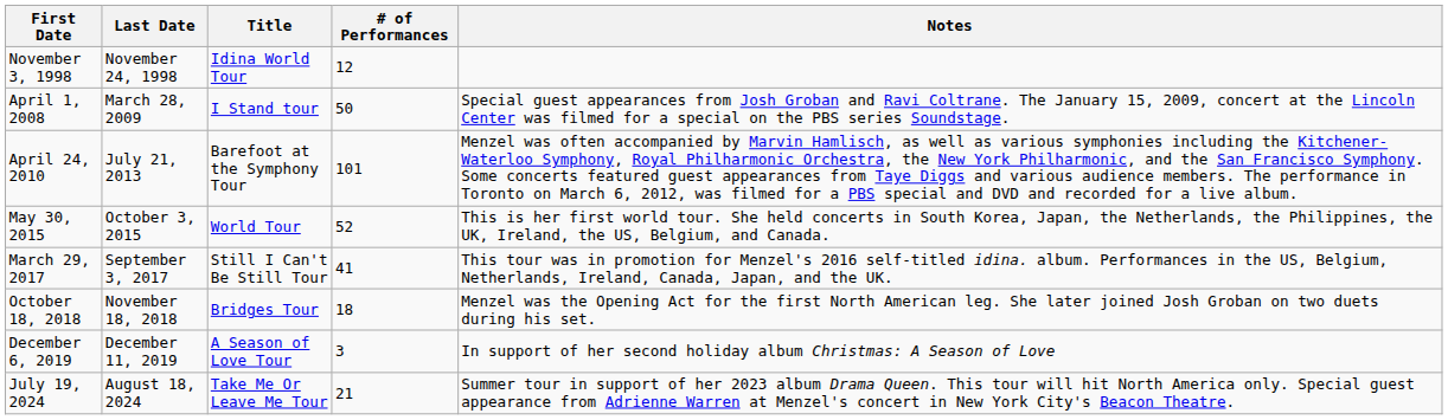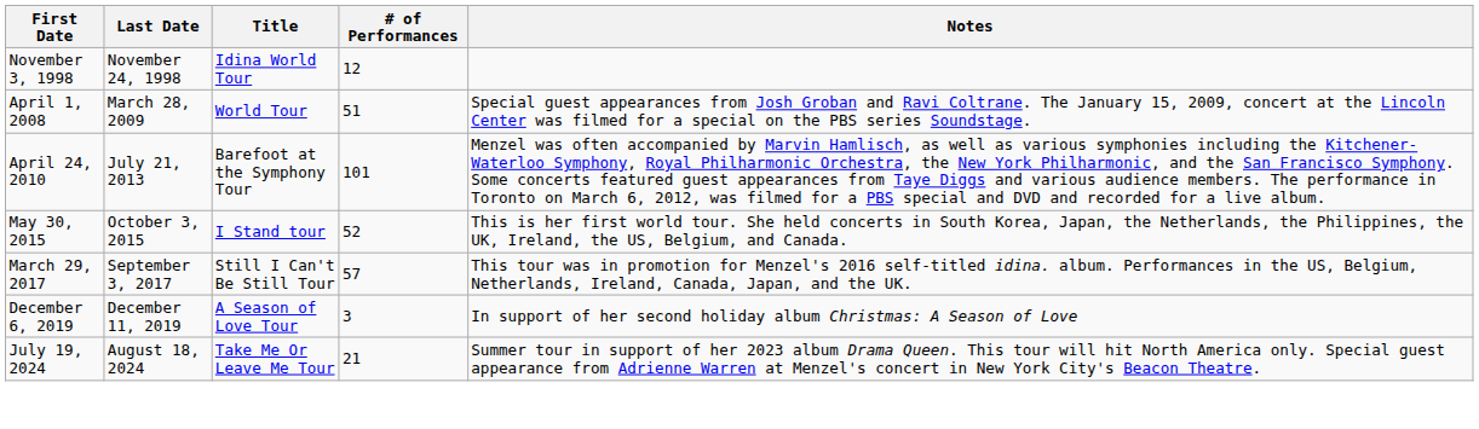April 1, 2008 | Title: I Stand tour -> World Tour
April 1, 2008 | # of Performances: 50 -> 51
May 30, 2015 | Title: World Tour -> I Stand tour
March 29, 2017 | # of Performances: 41 -> 57
- row: October 18, 2018 | November 18, 2018 | Bridges Tour | 18 | Menzel was the Opening Act for the first North American leg. She later joined Josh Groban on two duets during his set.
